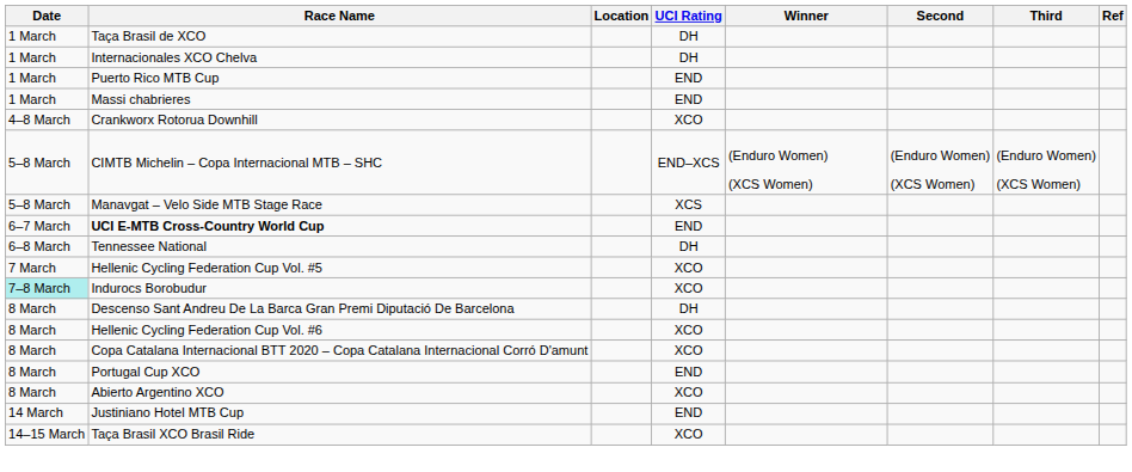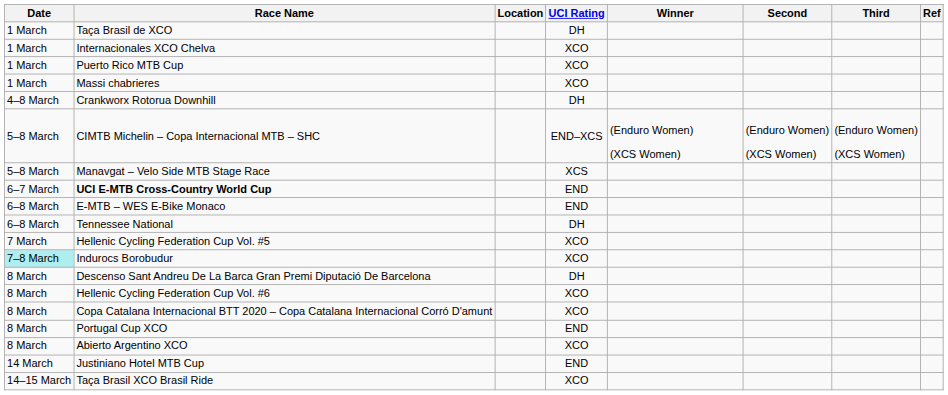Internacionales XCO Chelva | UCI Rating: DH -> XCO
Puerto Rico MTB Cup | UCI Rating: END -> XCO
Massi chabrieres | UCI Rating: END -> XCO
Crankworx Rotorua Downhill | UCI Rating: XCO -> DH
+ row: 6–8 March | E-MTB – WES E-Bike Monaco | END
